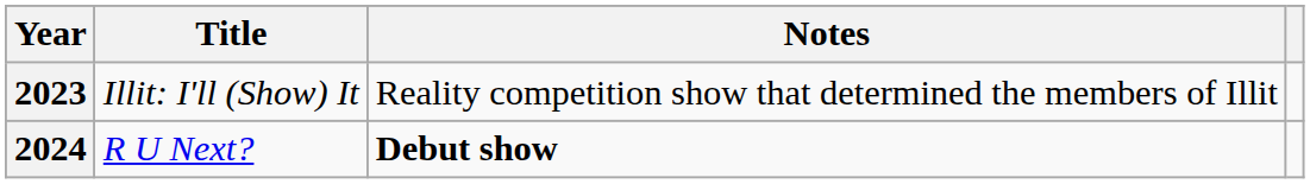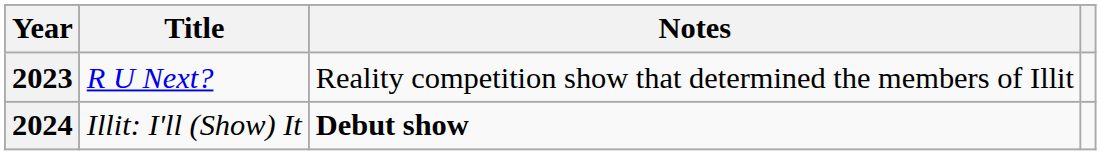2023 | Title: Illit: I'll (Show) It -> R U Next?
2024 | Title: R U Next? -> Illit: I'll (Show) It
